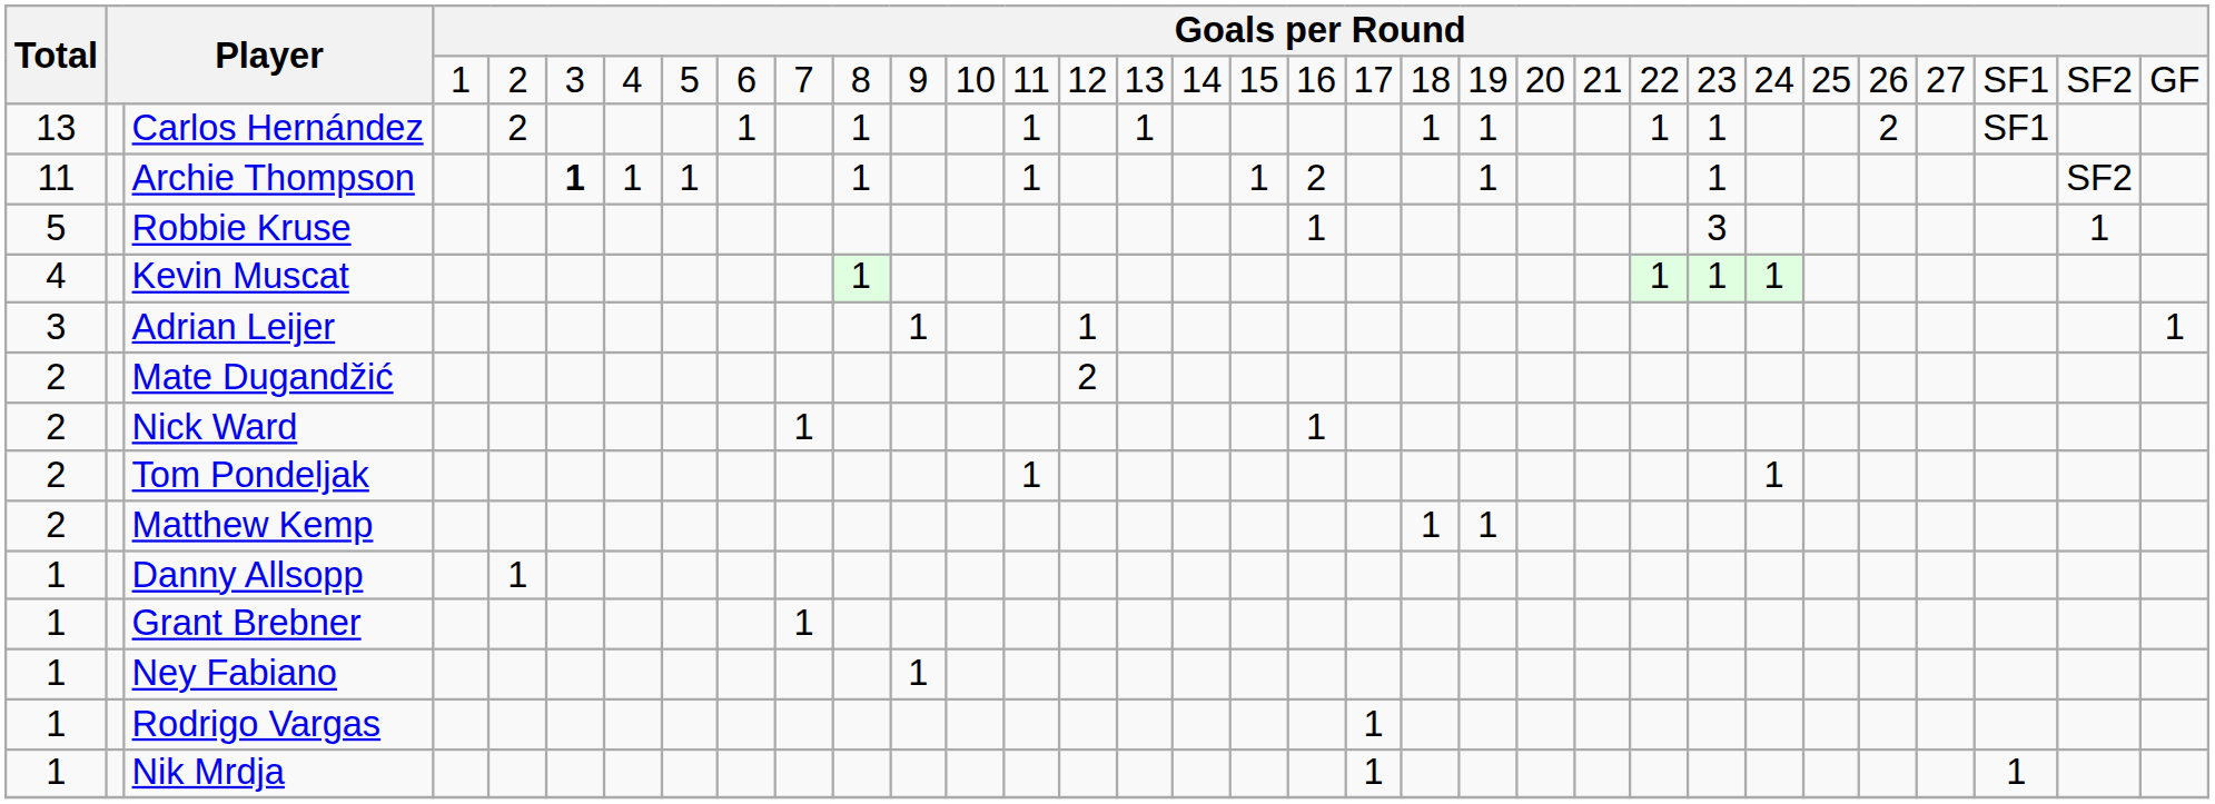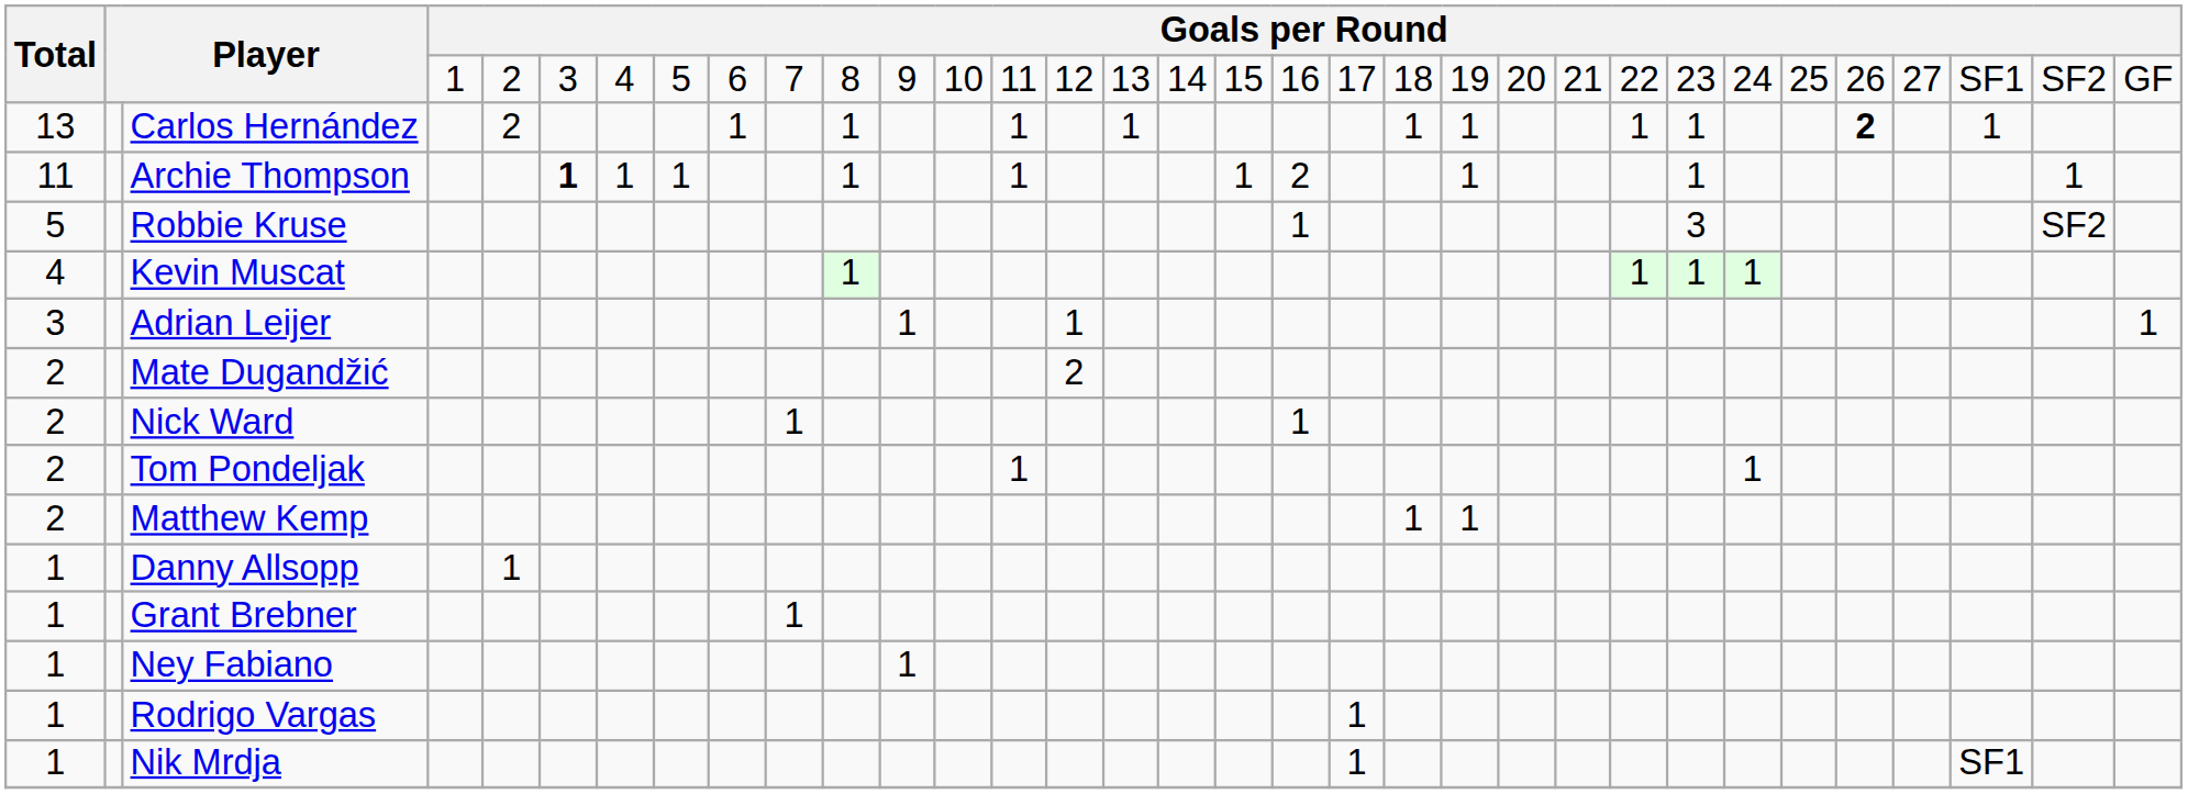Carlos Hernández | column 29: normal -> bold
Carlos Hernández | column 31: SF1 -> 1
Archie Thompson | column 32: SF2 -> 1
Robbie Kruse | column 32: 1 -> SF2
Nik Mrdja | column 31: 1 -> SF1
